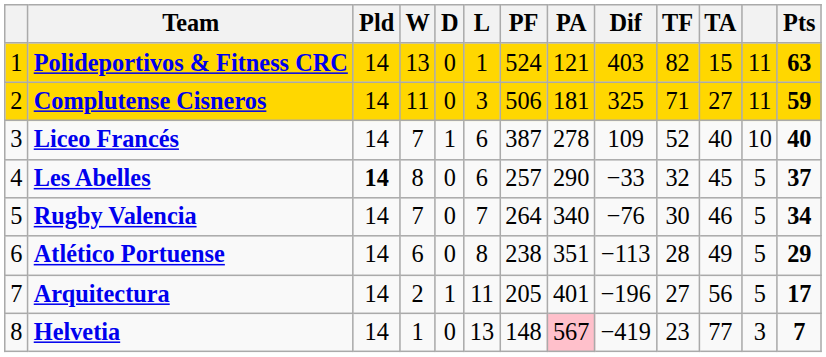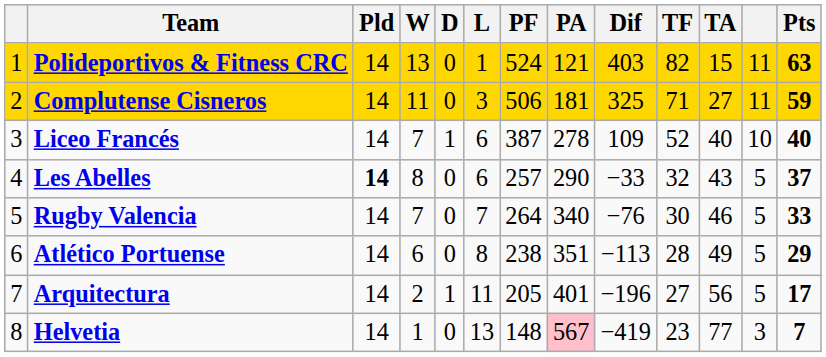Les Abelles | TA: 45 -> 43
Rugby Valencia | Pts: 34 -> 33
